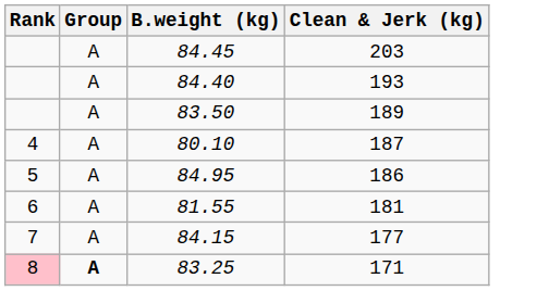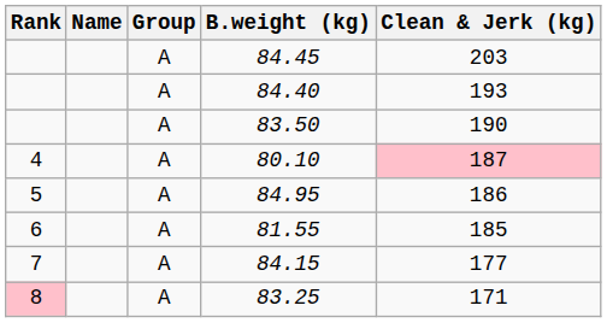+ column: Name
83.50 | Clean & Jerk (kg): 189 -> 190
80.10 | Clean & Jerk (kg): no background -> pink background
81.55 | Clean & Jerk (kg): 181 -> 185
83.25 | Group: bold -> normal
